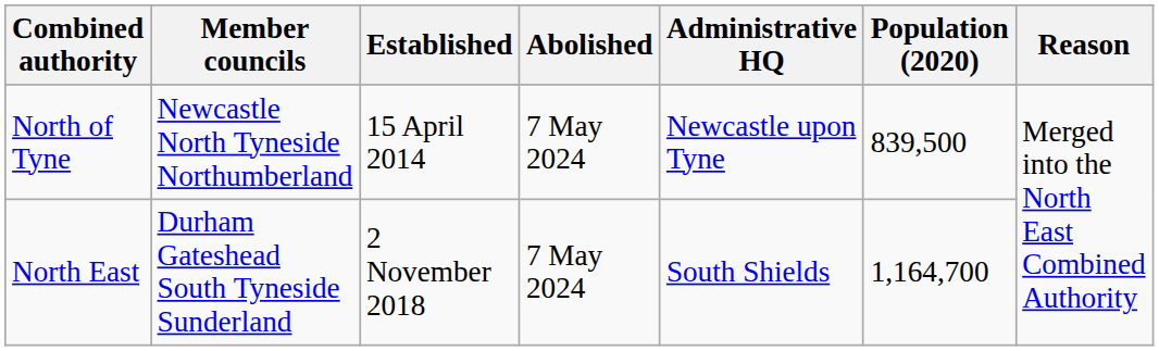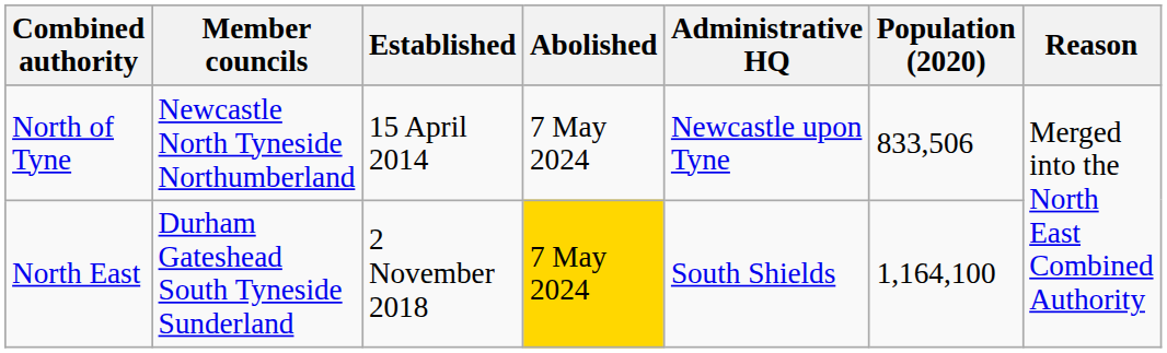North of Tyne | Population (2020): 839,500 -> 833,506
North East | Abolished: no background -> gold background
North East | Population (2020): 1,164,700 -> 1,164,100
